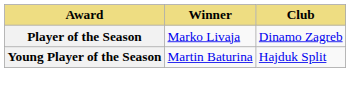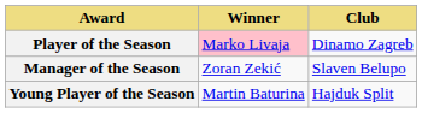Player of the Season | Winner: no background -> pink background
+ row: Manager of the Season | Zoran Zekić | Slaven Belupo
